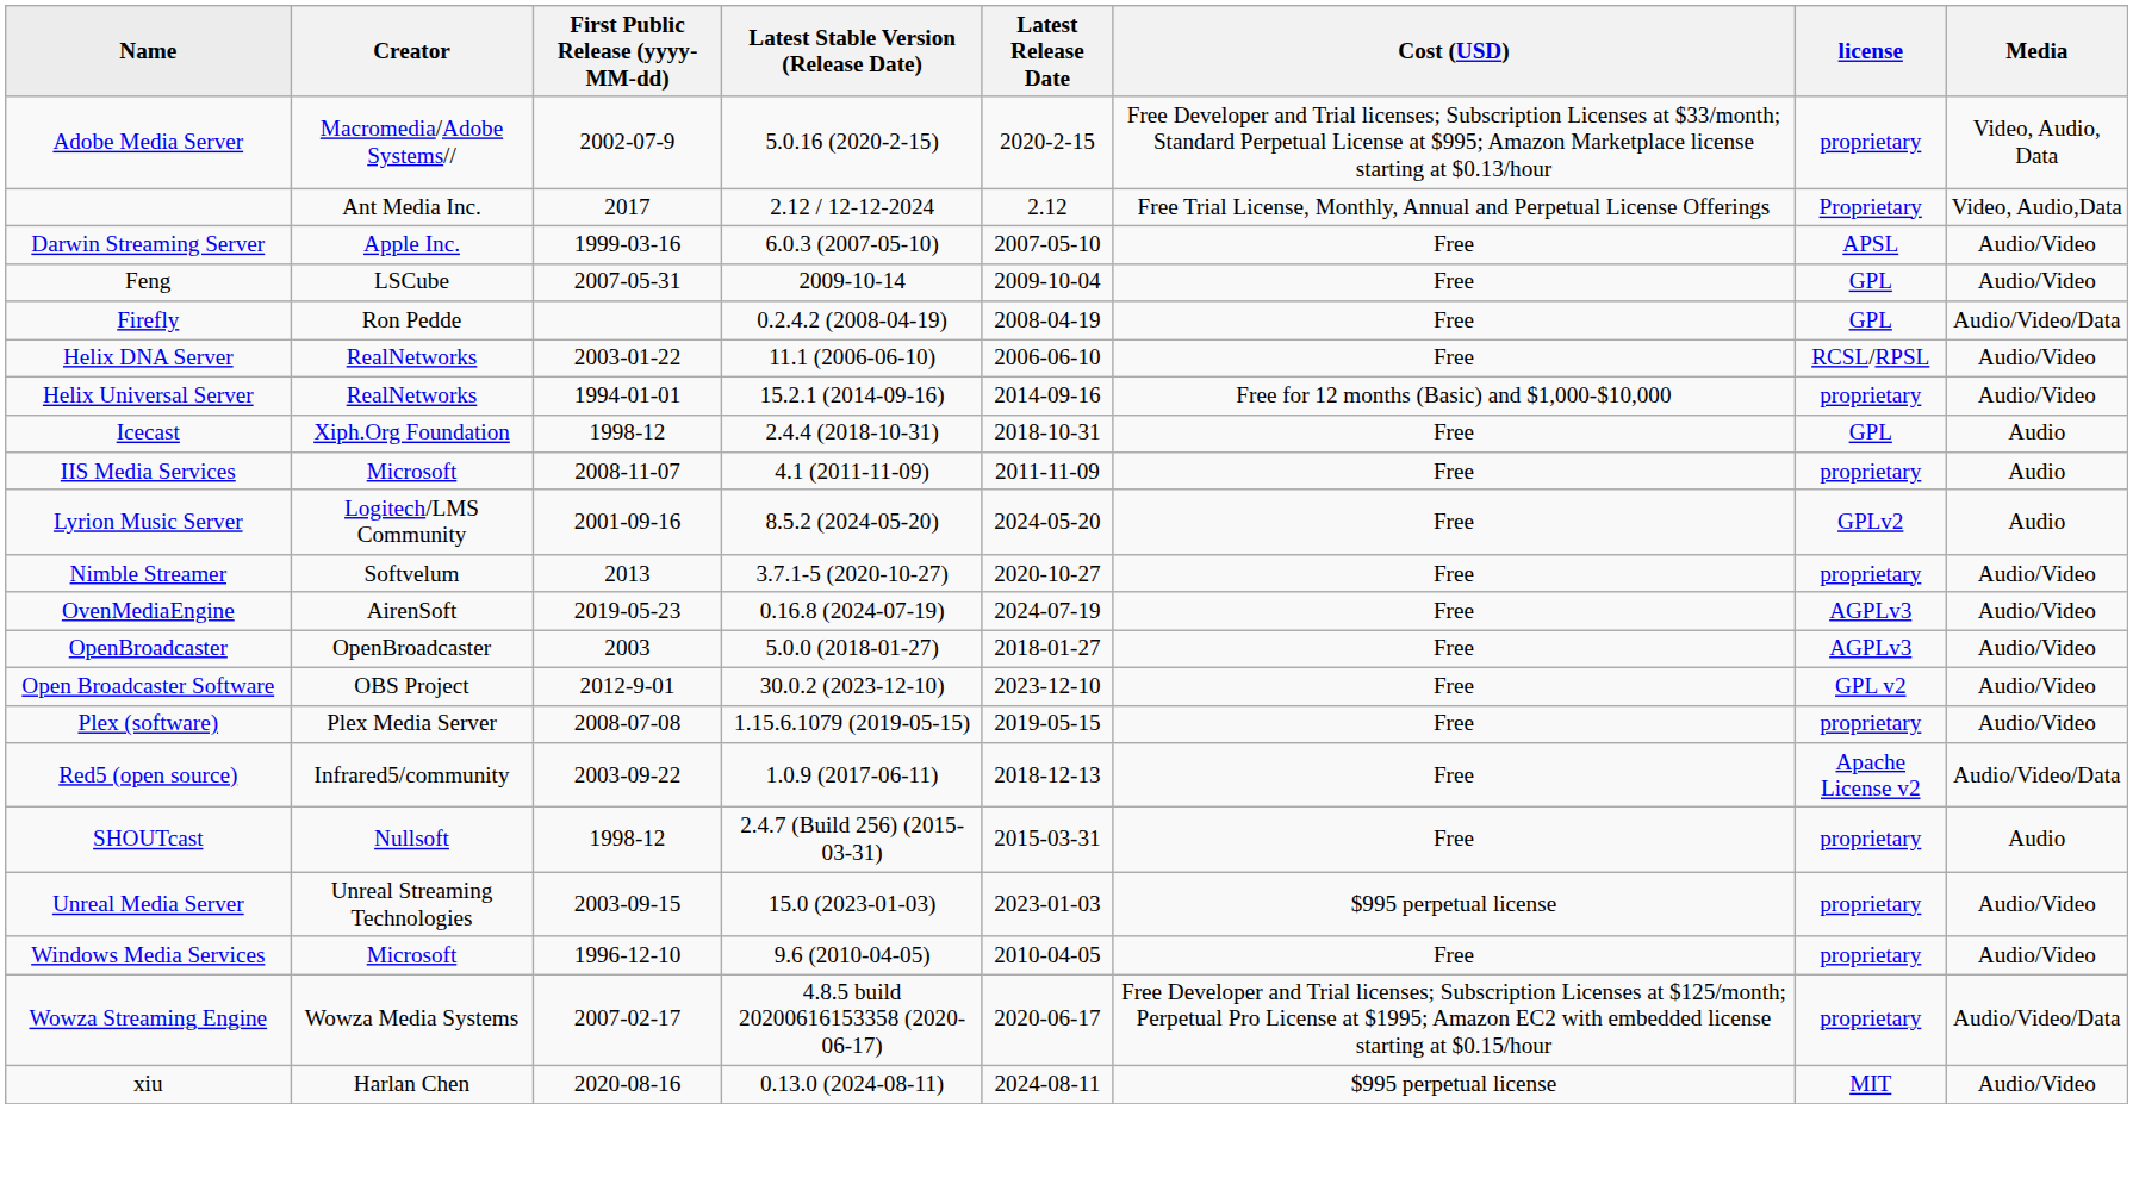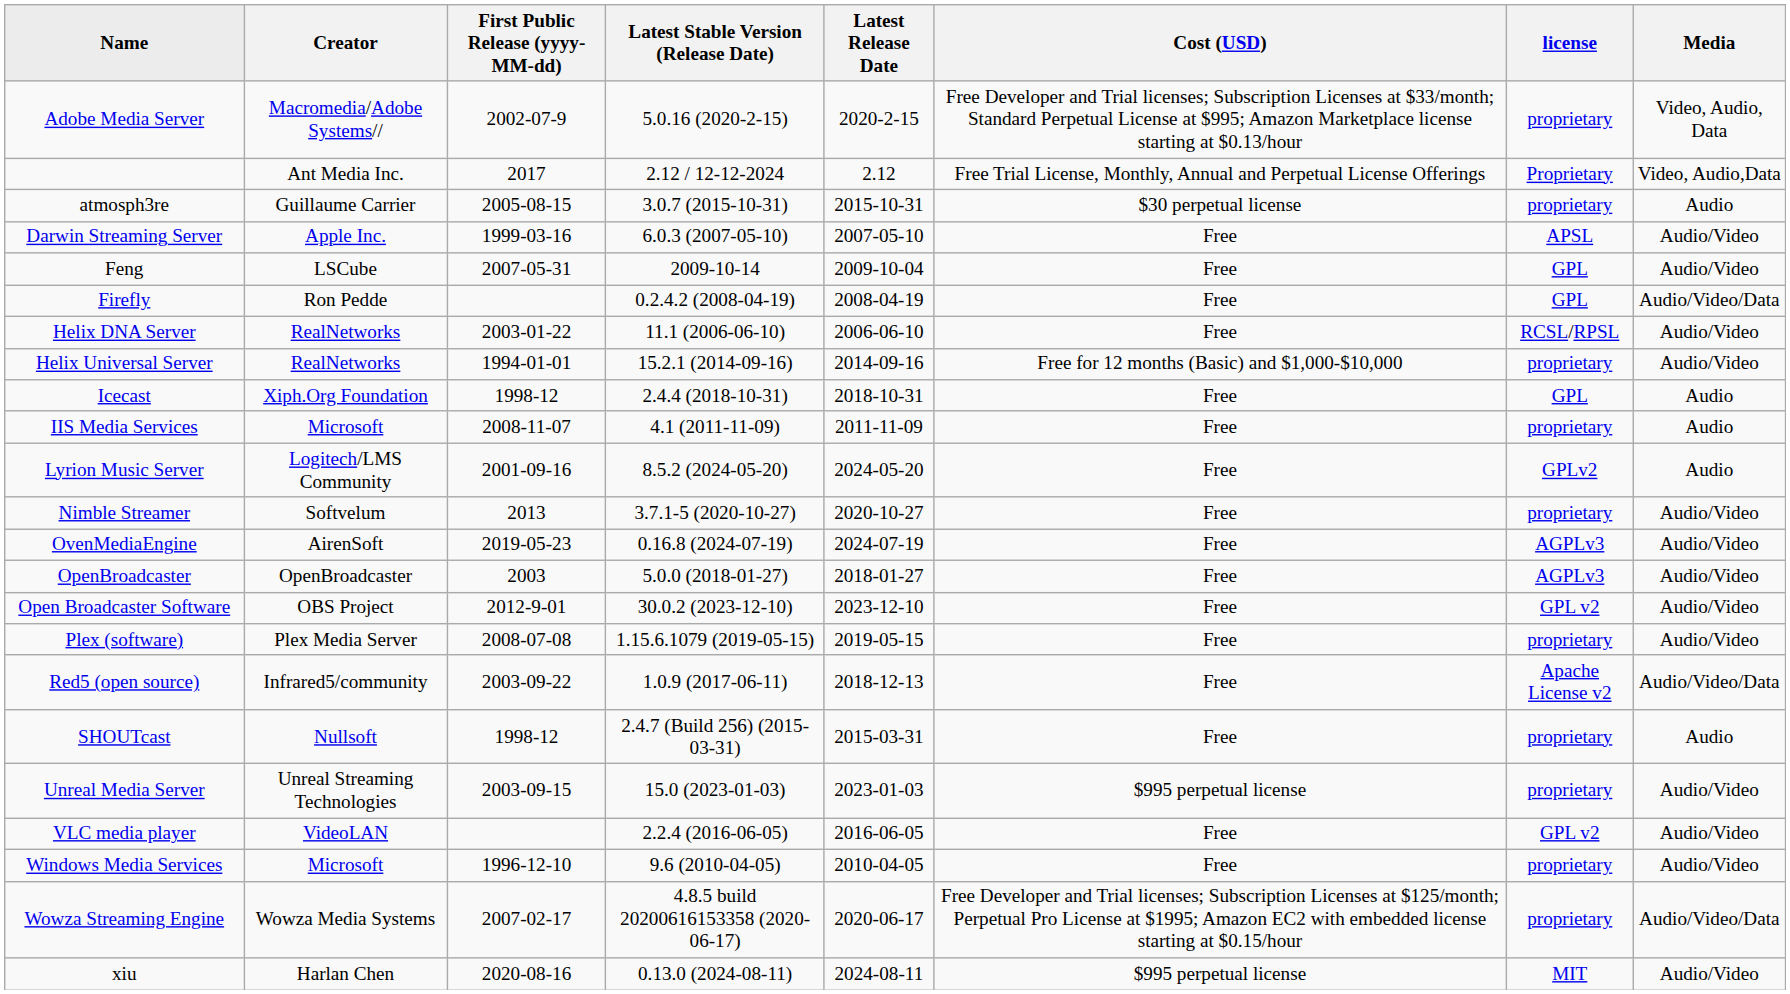+ row: atmosph3re | Guillaume Carrier | 2005-08-15 | 3.0.7 (2015-10-31) | 2015-10-31 | $30 perpetual license | proprietary | Audio
+ row: VLC media player | VideoLAN | 2.2.4 (2016-06-05) | 2016-06-05 | Free | GPL v2 | Audio/Video
